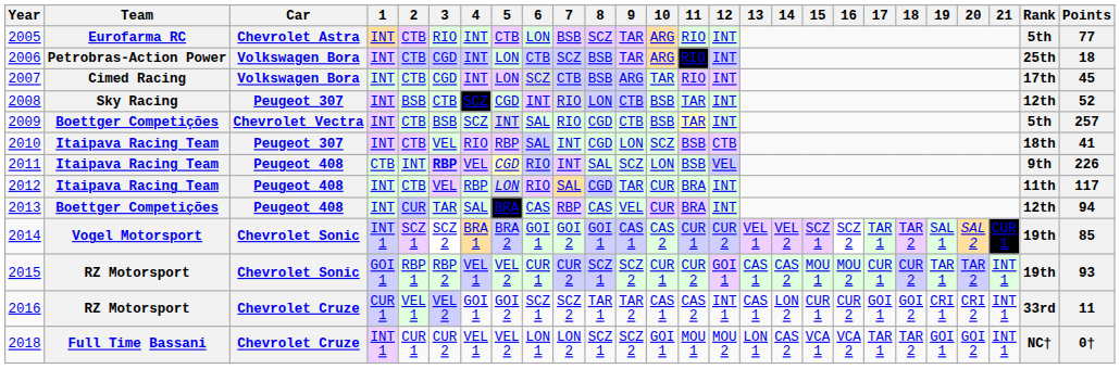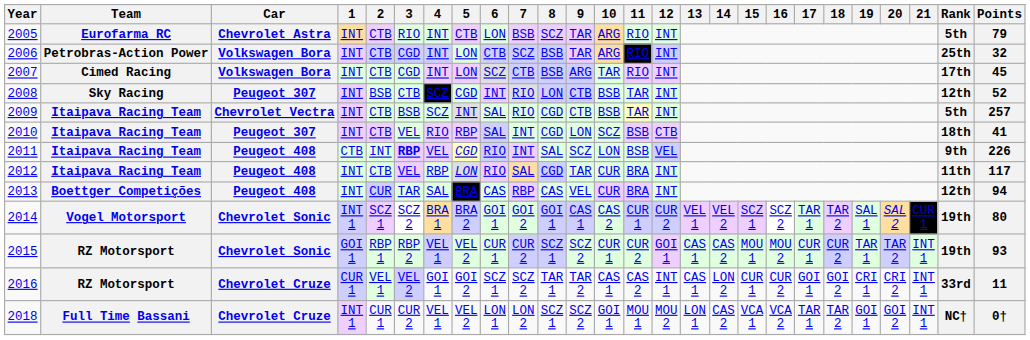2005 | Points: 77 -> 79
2006 | Points: 18 -> 32
2009 | Team: Boettger Competições -> Itaipava Racing Team
2014 | Points: 85 -> 80
